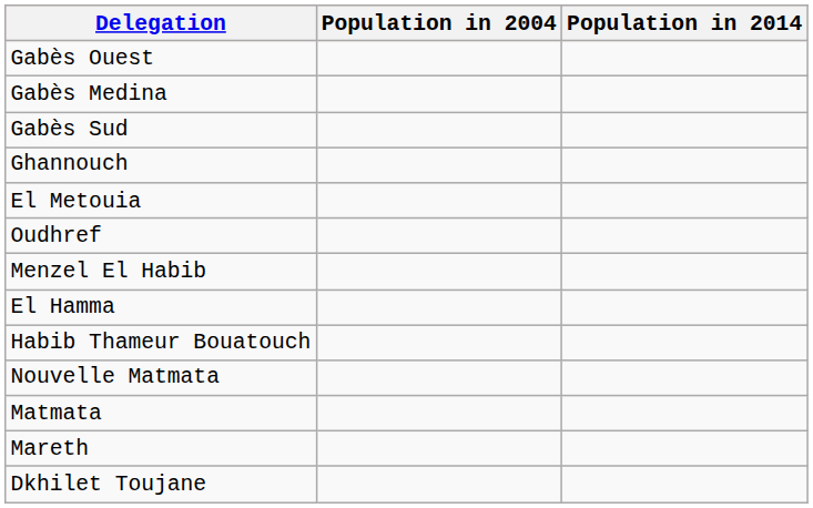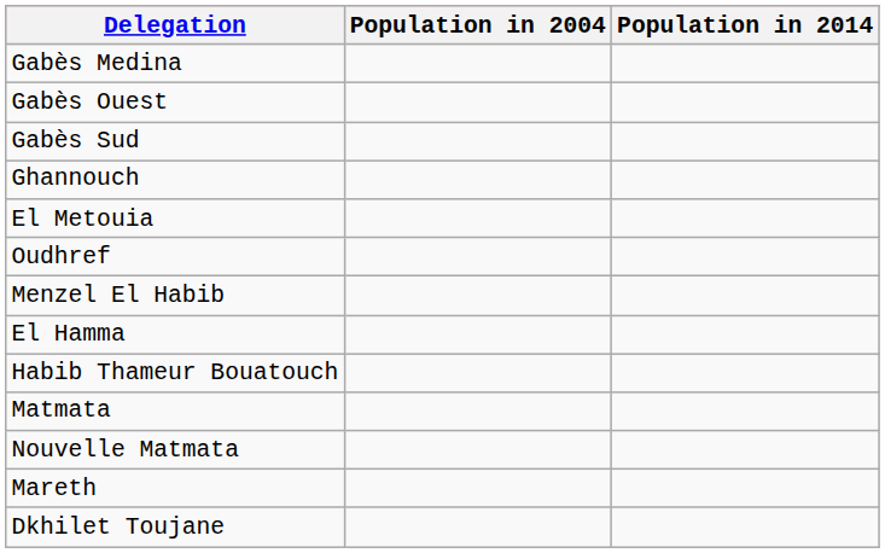rows swapped: Gabès Medina <-> Gabès Ouest
rows swapped: Matmata <-> Nouvelle Matmata
